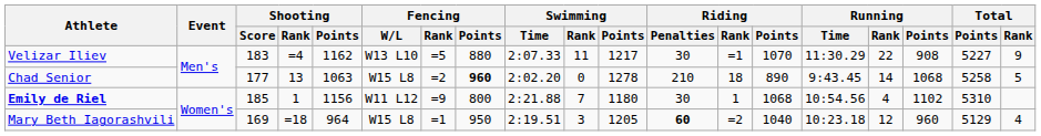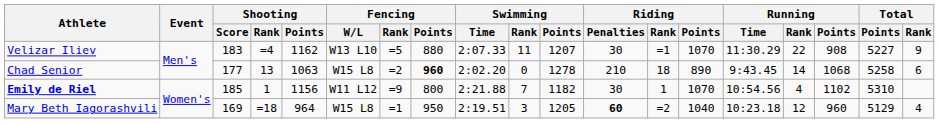Velizar Iliev | Swimming / Points: 1217 -> 1207
Chad Senior | Total / Rank: 5 -> 6
Emily de Riel | Swimming / Points: 1180 -> 1182
Emily de Riel | Riding / Points: 1068 -> 1070
